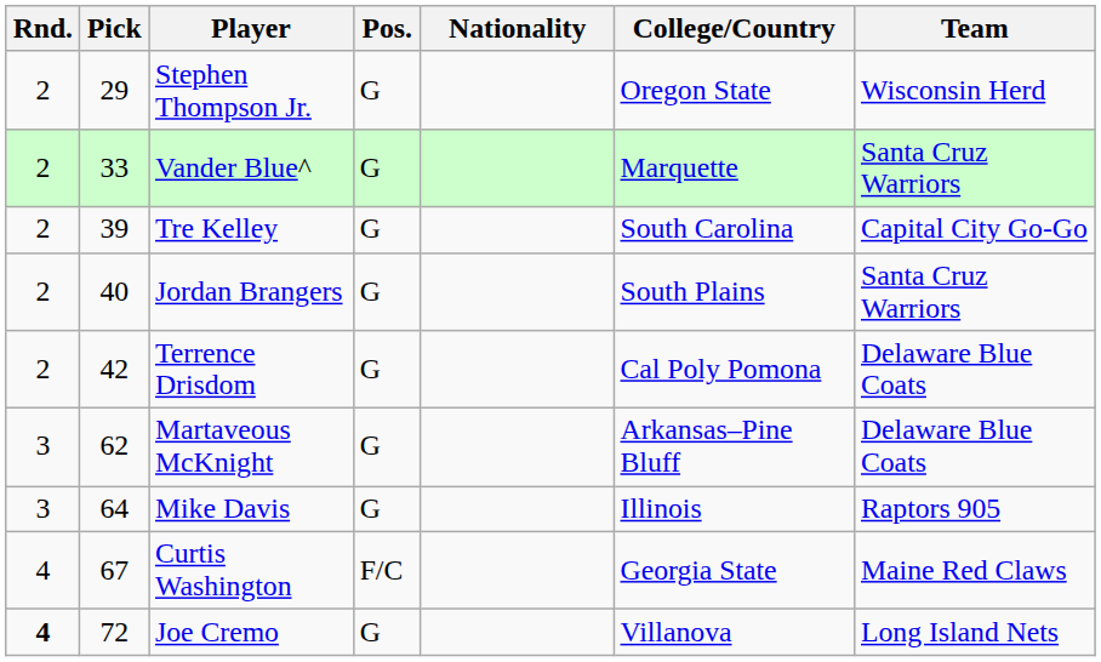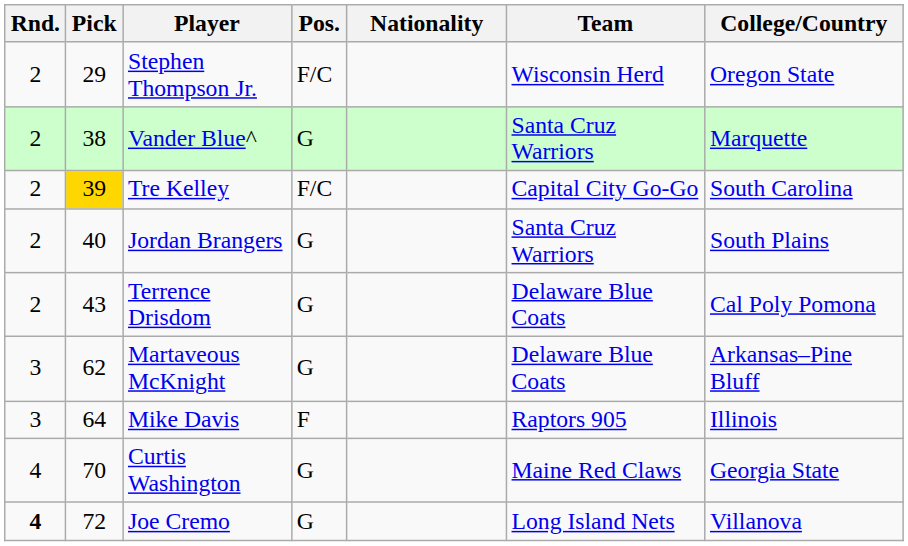columns swapped: Team <-> College/Country
Stephen Thompson Jr. | Pos.: G -> F/C
Vander Blue^ | Pick: 33 -> 38
Tre Kelley | Pick: no background -> gold background
Tre Kelley | Pos.: G -> F/C
Terrence Drisdom | Pick: 42 -> 43
Mike Davis | Pos.: G -> F
Curtis Washington | Pick: 67 -> 70
Curtis Washington | Pos.: F/C -> G
